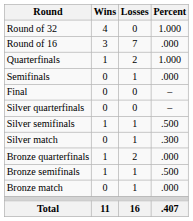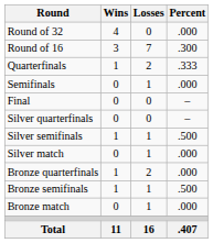Round of 32 | Percent: 1.000 -> .000
Round of 16 | Percent: .000 -> .300
Quarterfinals | Percent: 1.000 -> .333
Silver match | Percent: .300 -> .000
